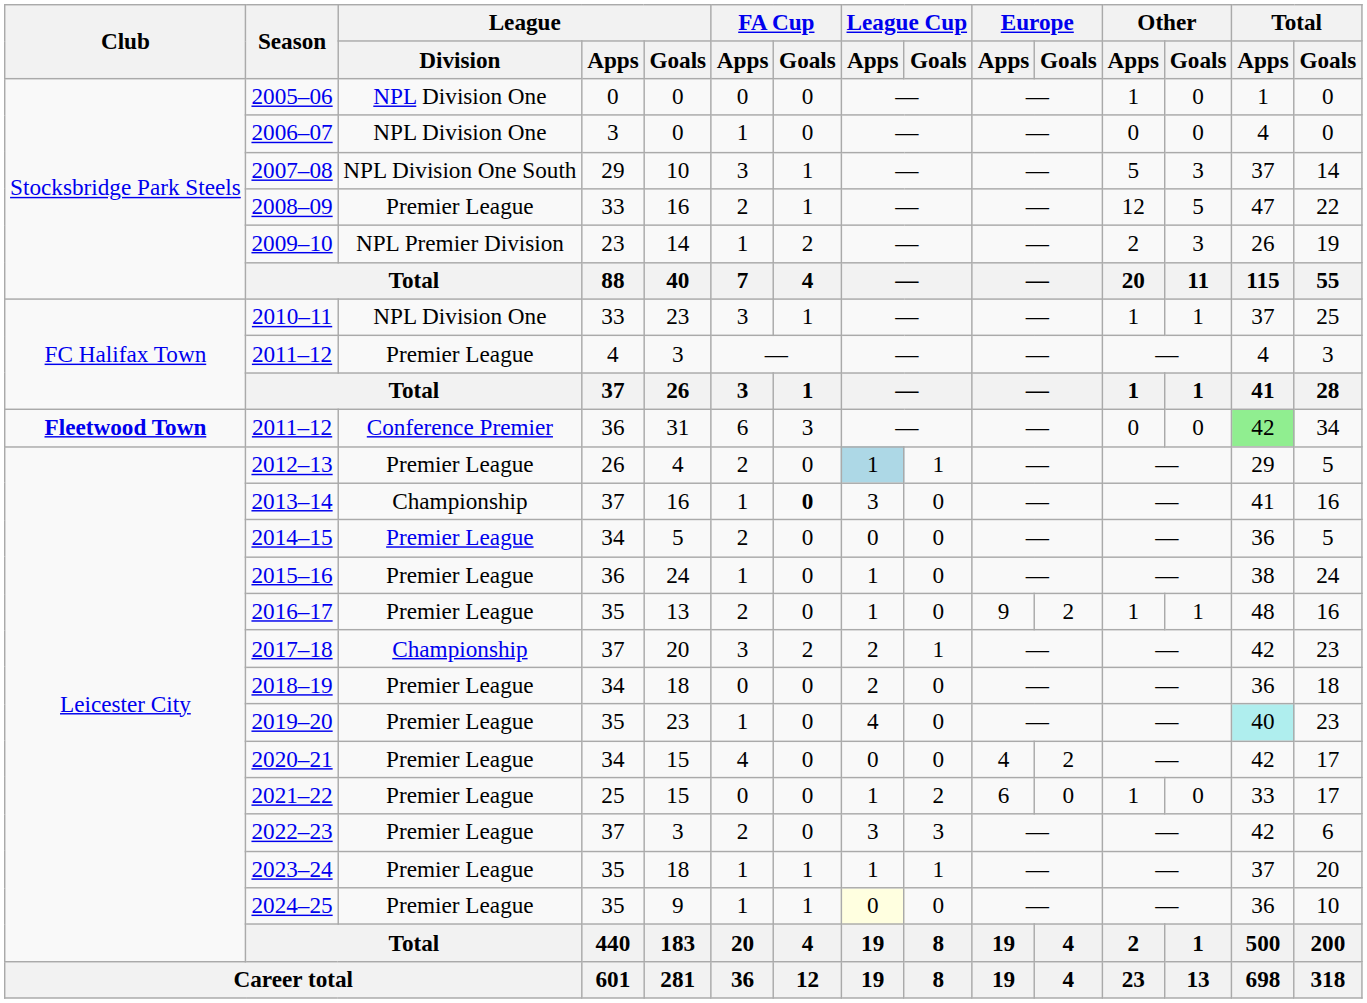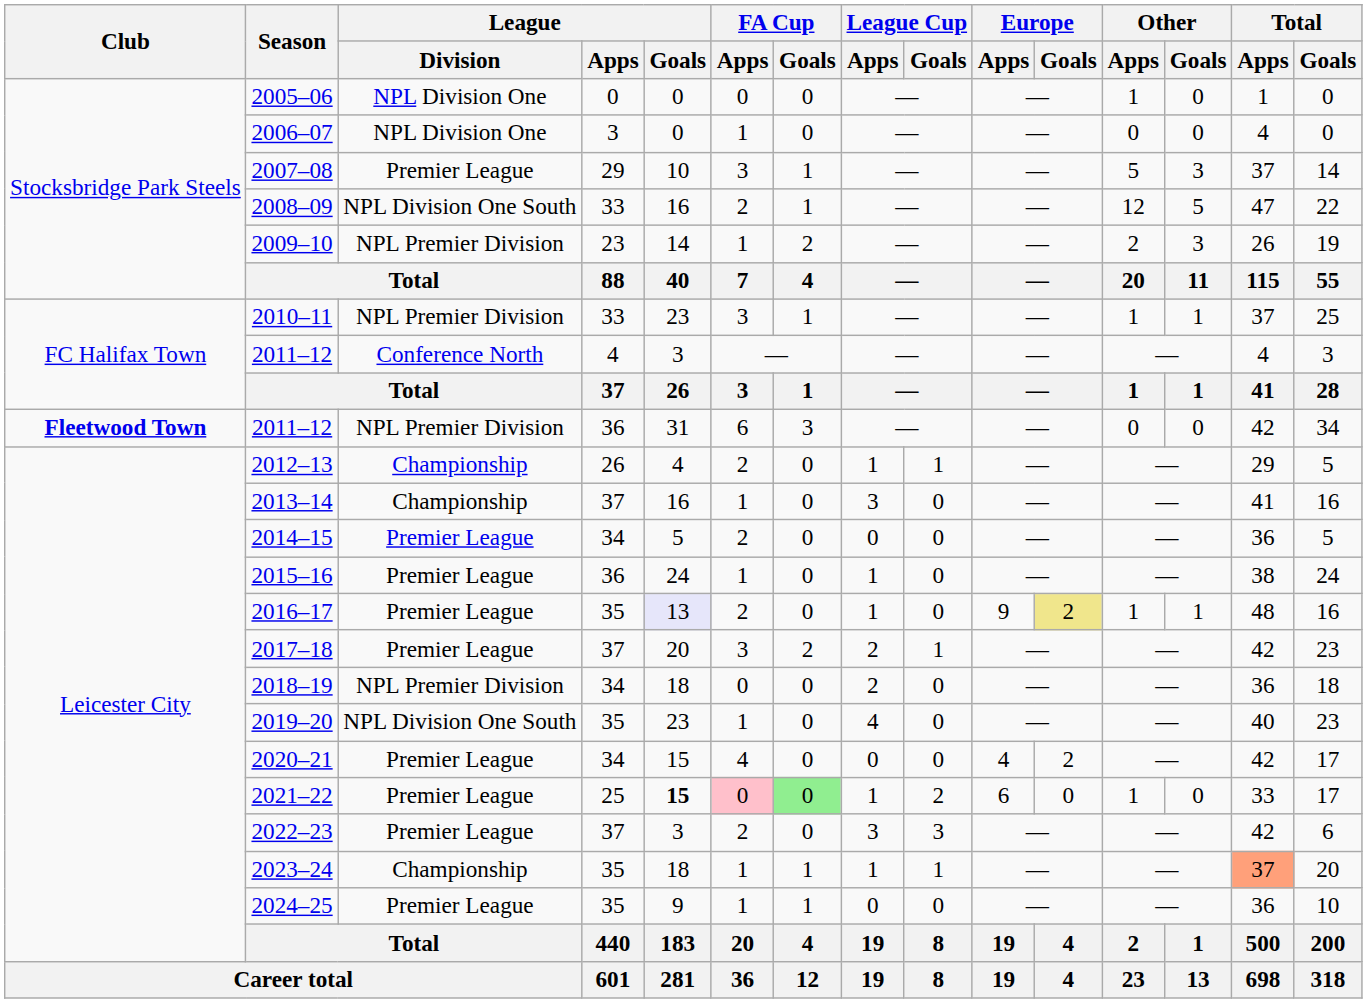2007–08 | League / Division: NPL Division One South -> Premier League
2008–09 | League / Division: Premier League -> NPL Division One South
2010–11 | League / Division: NPL Division One -> NPL Premier Division
2011–12 / 4 | League / Division: Premier League -> Conference North
2011–12 / 36 | League / Division: Conference Premier -> NPL Premier Division
2011–12 / 36 | Total / Apps: lightgreen background -> no background
2012–13 | League / Division: Premier League -> Championship
2012–13 | League Cup / Apps: lightblue background -> no background
2013–14 | FA Cup / Goals: bold -> normal
2016–17 | League / Goals: no background -> lavender background
2016–17 | Europe / Goals: no background -> khaki background
2017–18 | League / Division: Championship -> Premier League
2018–19 | League / Division: Premier League -> NPL Premier Division
2019–20 | League / Division: Premier League -> NPL Division One South
2019–20 | Total / Apps: paleturquoise background -> no background
2021–22 | League / Goals: normal -> bold
2021–22 | FA Cup / Apps: no background -> pink background
2021–22 | FA Cup / Goals: no background -> lightgreen background
2023–24 | League / Division: Premier League -> Championship
2023–24 | Total / Apps: no background -> lightsalmon background
2024–25 | League Cup / Apps: lightyellow background -> no background
